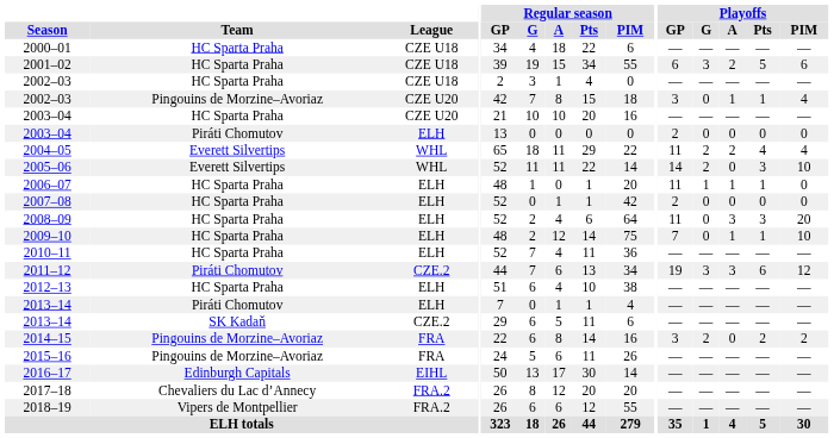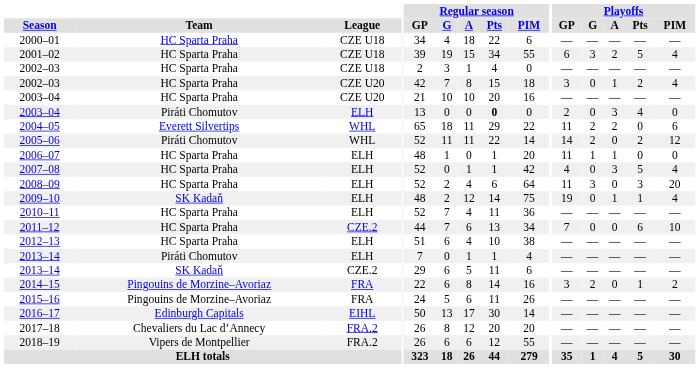2001–02 | Playoffs / PIM: 6 -> 4
2002–03 / CZE U20 | Team: Pingouins de Morzine–Avoriaz -> HC Sparta Praha
2002–03 / CZE U20 | Playoffs / Pts: 1 -> 2
2003–04 / ELH | Regular season / Pts: normal -> bold
2003–04 / ELH | Playoffs / A: 0 -> 3
2003–04 / ELH | Playoffs / Pts: 0 -> 4
2004–05 | Playoffs / Pts: 4 -> 0
2004–05 | Playoffs / PIM: 4 -> 6
2005–06 | Team: Everett Silvertips -> Piráti Chomutov
2005–06 | Playoffs / Pts: 3 -> 2
2005–06 | Playoffs / PIM: 10 -> 12
2006–07 | Playoffs / Pts: 1 -> 0
2007–08 | Playoffs / GP: 2 -> 4
2007–08 | Playoffs / A: 0 -> 3
2007–08 | Playoffs / Pts: 0 -> 5
2007–08 | Playoffs / PIM: 0 -> 4
2008–09 | Playoffs / G: 0 -> 3
2008–09 | Playoffs / A: 3 -> 0
2009–10 | Team: HC Sparta Praha -> SK Kadaň
2009–10 | Playoffs / GP: 7 -> 19
2009–10 | Playoffs / PIM: 10 -> 4
2011–12 | Team: Piráti Chomutov -> HC Sparta Praha
2011–12 | Playoffs / GP: 19 -> 7
2011–12 | Playoffs / G: 3 -> 0
2011–12 | Playoffs / A: 3 -> 0
2011–12 | Playoffs / PIM: 12 -> 10
2014–15 | Playoffs / Pts: 2 -> 1
